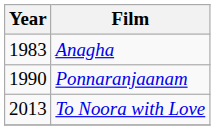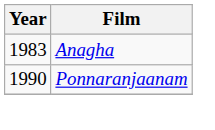- row: 2013 | To Noora with Love
